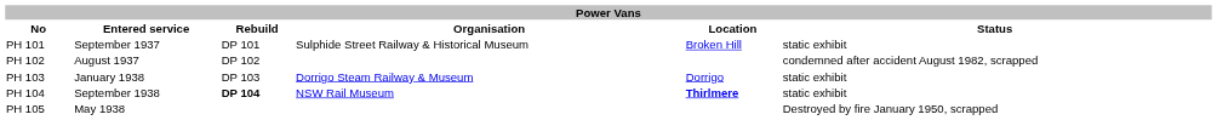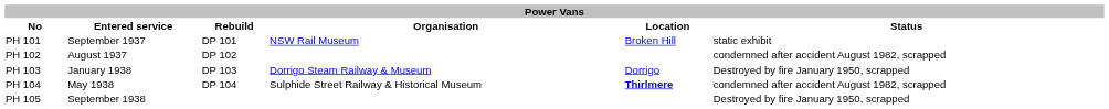PH 101 | Organisation: Sulphide Street Railway & Historical Museum -> NSW Rail Museum
PH 103 | Status: static exhibit -> Destroyed by fire January 1950, scrapped
PH 104 | Entered service: September 1938 -> May 1938
PH 104 | Rebuild: bold -> normal
PH 104 | Organisation: NSW Rail Museum -> Sulphide Street Railway & Historical Museum
PH 104 | Status: static exhibit -> condemned after accident August 1982, scrapped
PH 105 | Entered service: May 1938 -> September 1938
